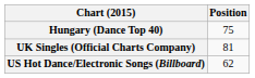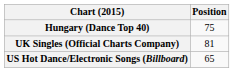US Hot Dance/Electronic Songs (Billboard) | Position: 62 -> 65
